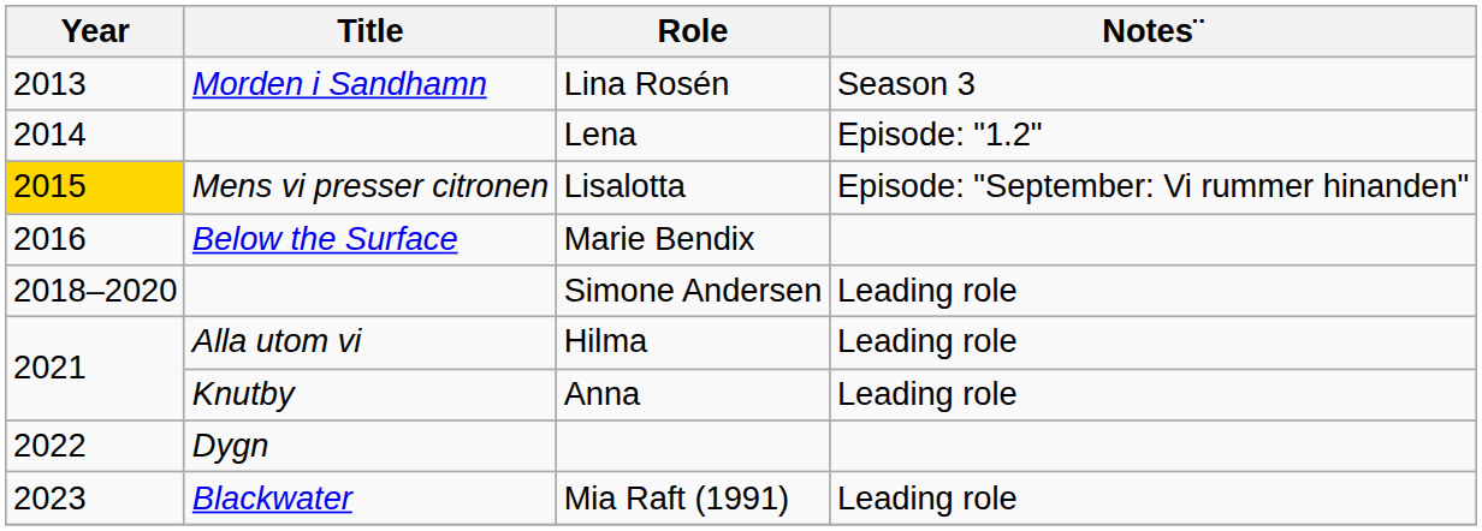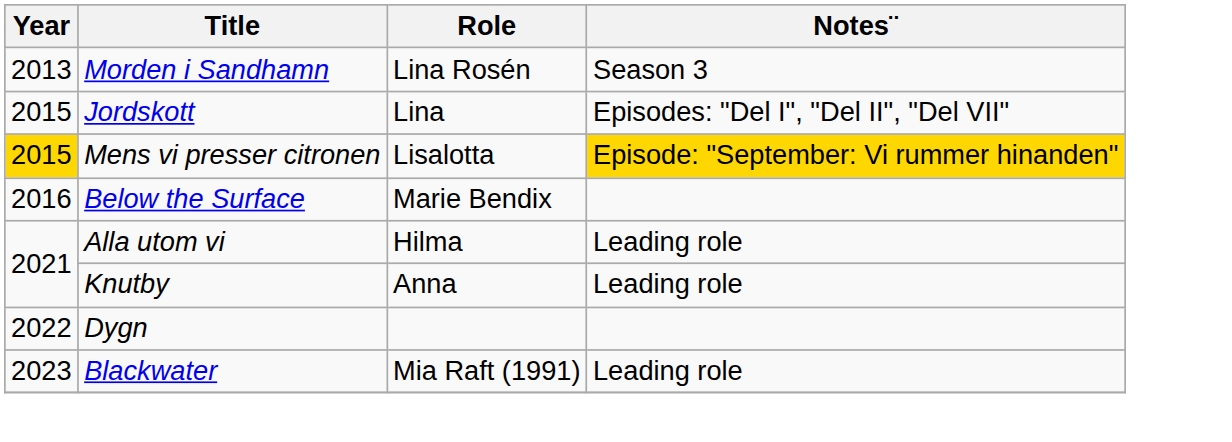- row: 2014 | Lena | Episode: "1.2"
+ row: 2015 | Jordskott | Lina | Episodes: "Del I", "Del II", "Del VII"
Lisalotta | Notes¨: no background -> gold background
- row: 2018–2020 | Simone Andersen | Leading role
